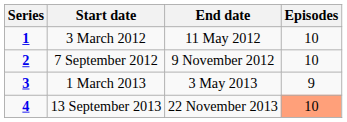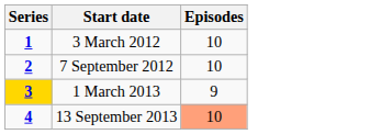- column: End date | 11 May 2012 | 9 November 2012 | 3 May 2013 | 22 November 2013
1 March 2013 | Series: no background -> gold background
